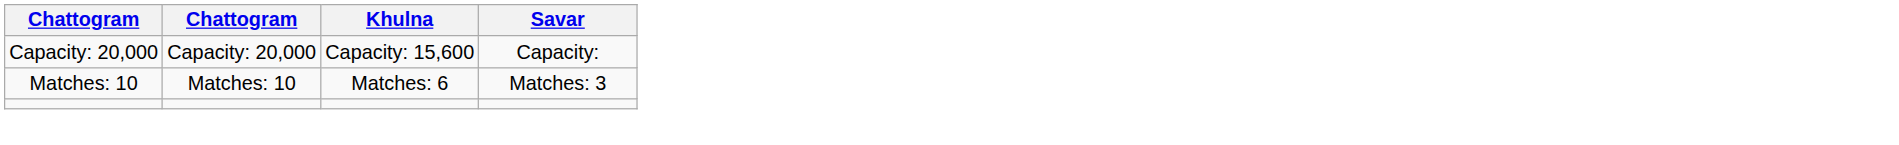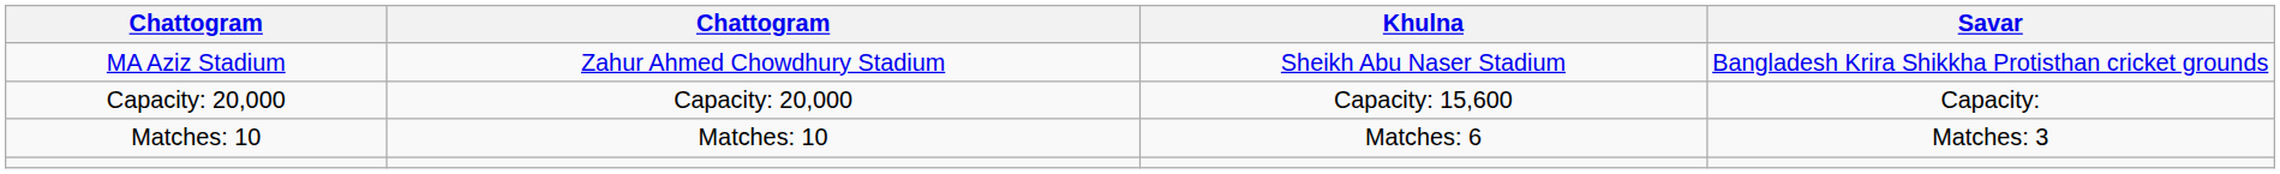+ row: MA Aziz Stadium | Zahur Ahmed Chowdhury Stadium | Sheikh Abu Naser Stadium | Bangladesh Krira Shikkha Protisthan cricket grounds
